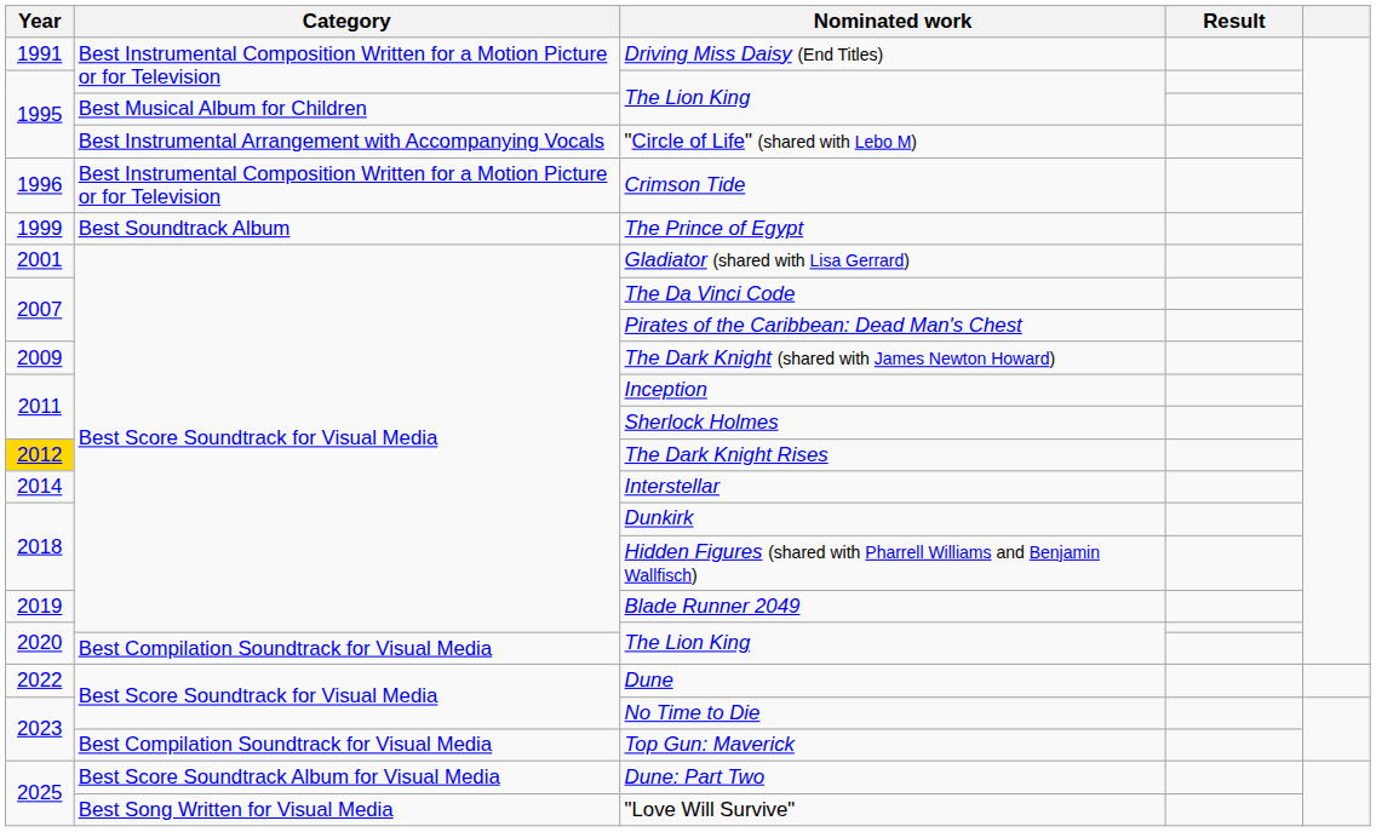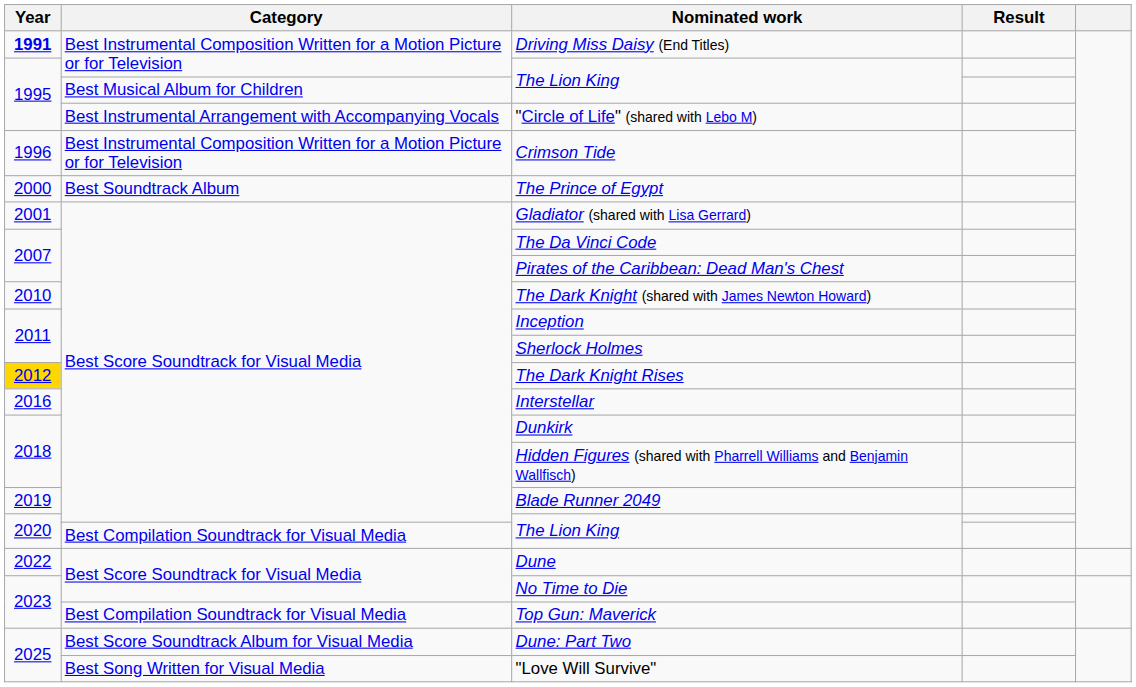Driving Miss Daisy (End Titles) | Year: normal -> bold
The Prince of Egypt | Year: 1999 -> 2000
The Dark Knight (shared with James Newton Howard) | Year: 2009 -> 2010
Interstellar | Year: 2014 -> 2016
